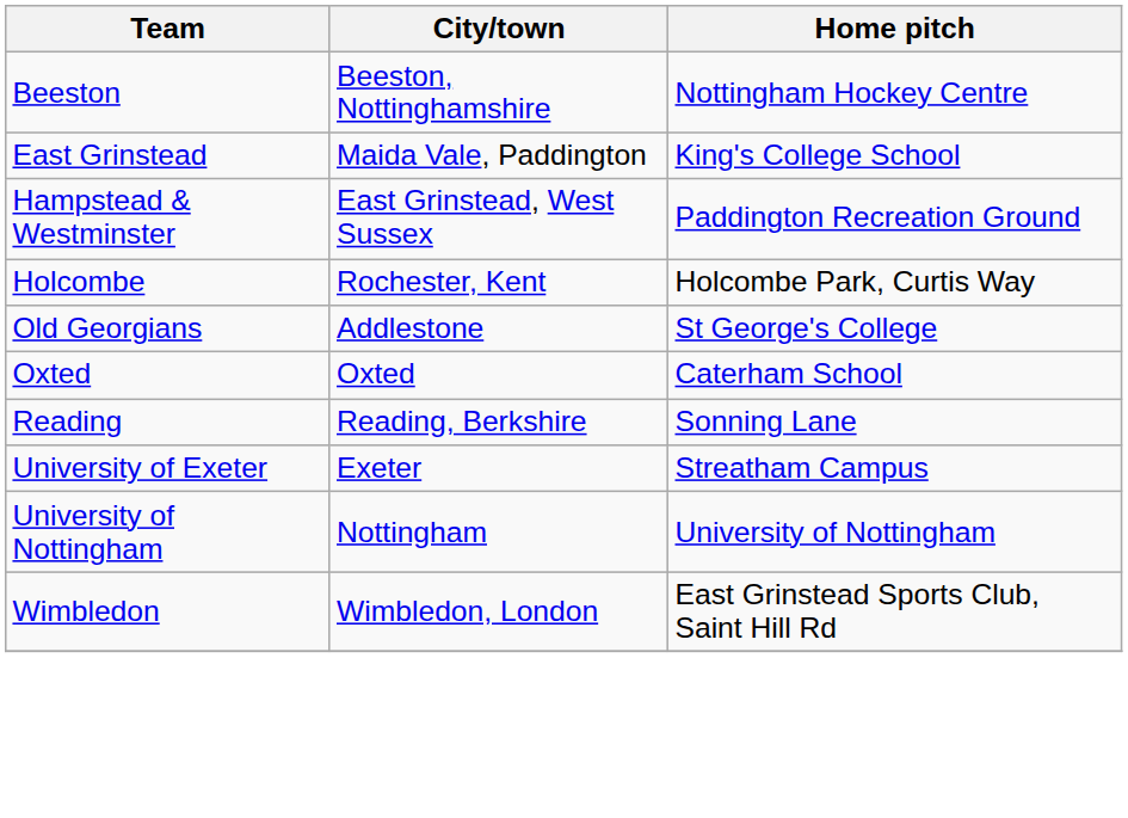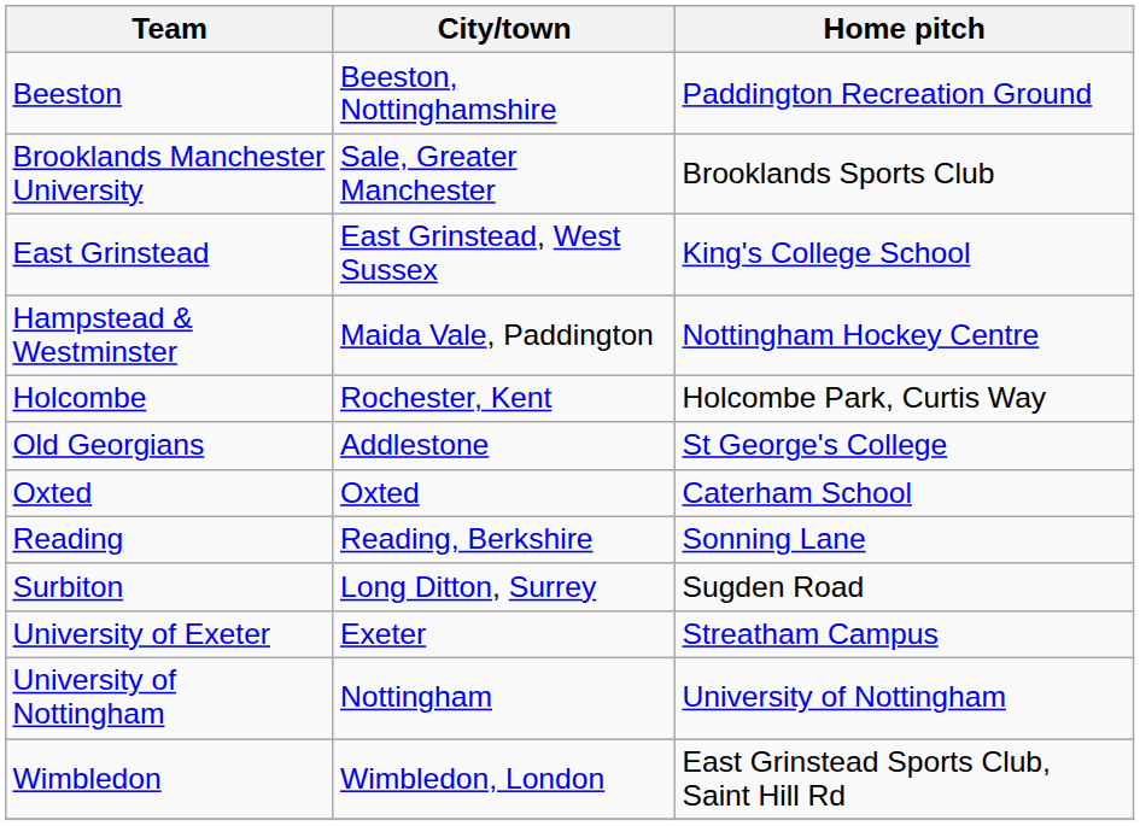Beeston | Home pitch: Nottingham Hockey Centre -> Paddington Recreation Ground
+ row: Brooklands Manchester University | Sale, Greater Manchester | Brooklands Sports Club
East Grinstead | City/town: Maida Vale, Paddington -> East Grinstead, West Sussex
Hampstead & Westminster | City/town: East Grinstead, West Sussex -> Maida Vale, Paddington
Hampstead & Westminster | Home pitch: Paddington Recreation Ground -> Nottingham Hockey Centre
+ row: Surbiton | Long Ditton, Surrey | Sugden Road
